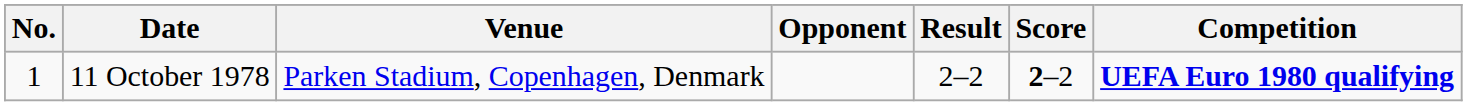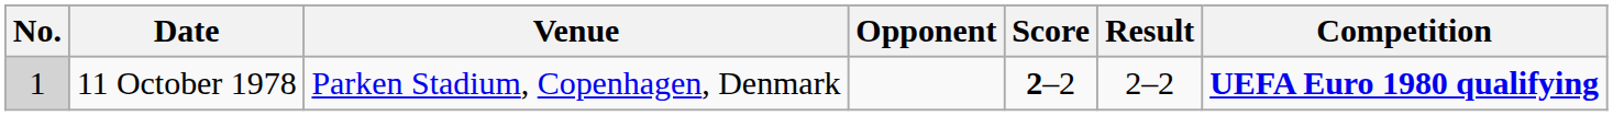columns swapped: Score <-> Result
11 October 1978 | No.: no background -> lightgrey background
